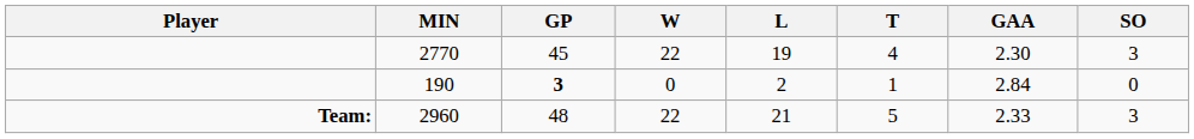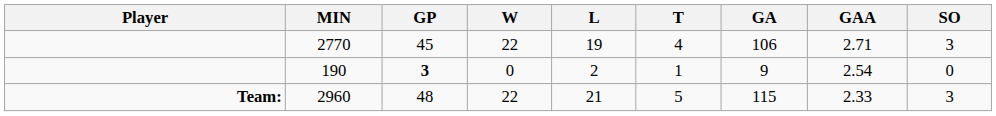+ column: GA | 106 | 9 | 115
2770 | GAA: 2.30 -> 2.71
190 | GAA: 2.84 -> 2.54
